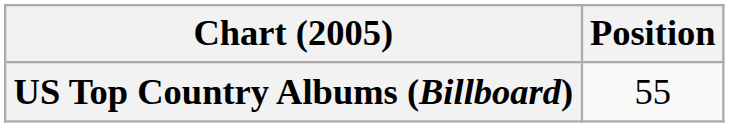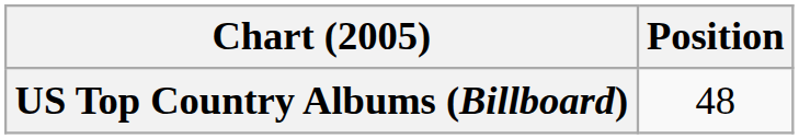US Top Country Albums (Billboard) | Position: 55 -> 48
